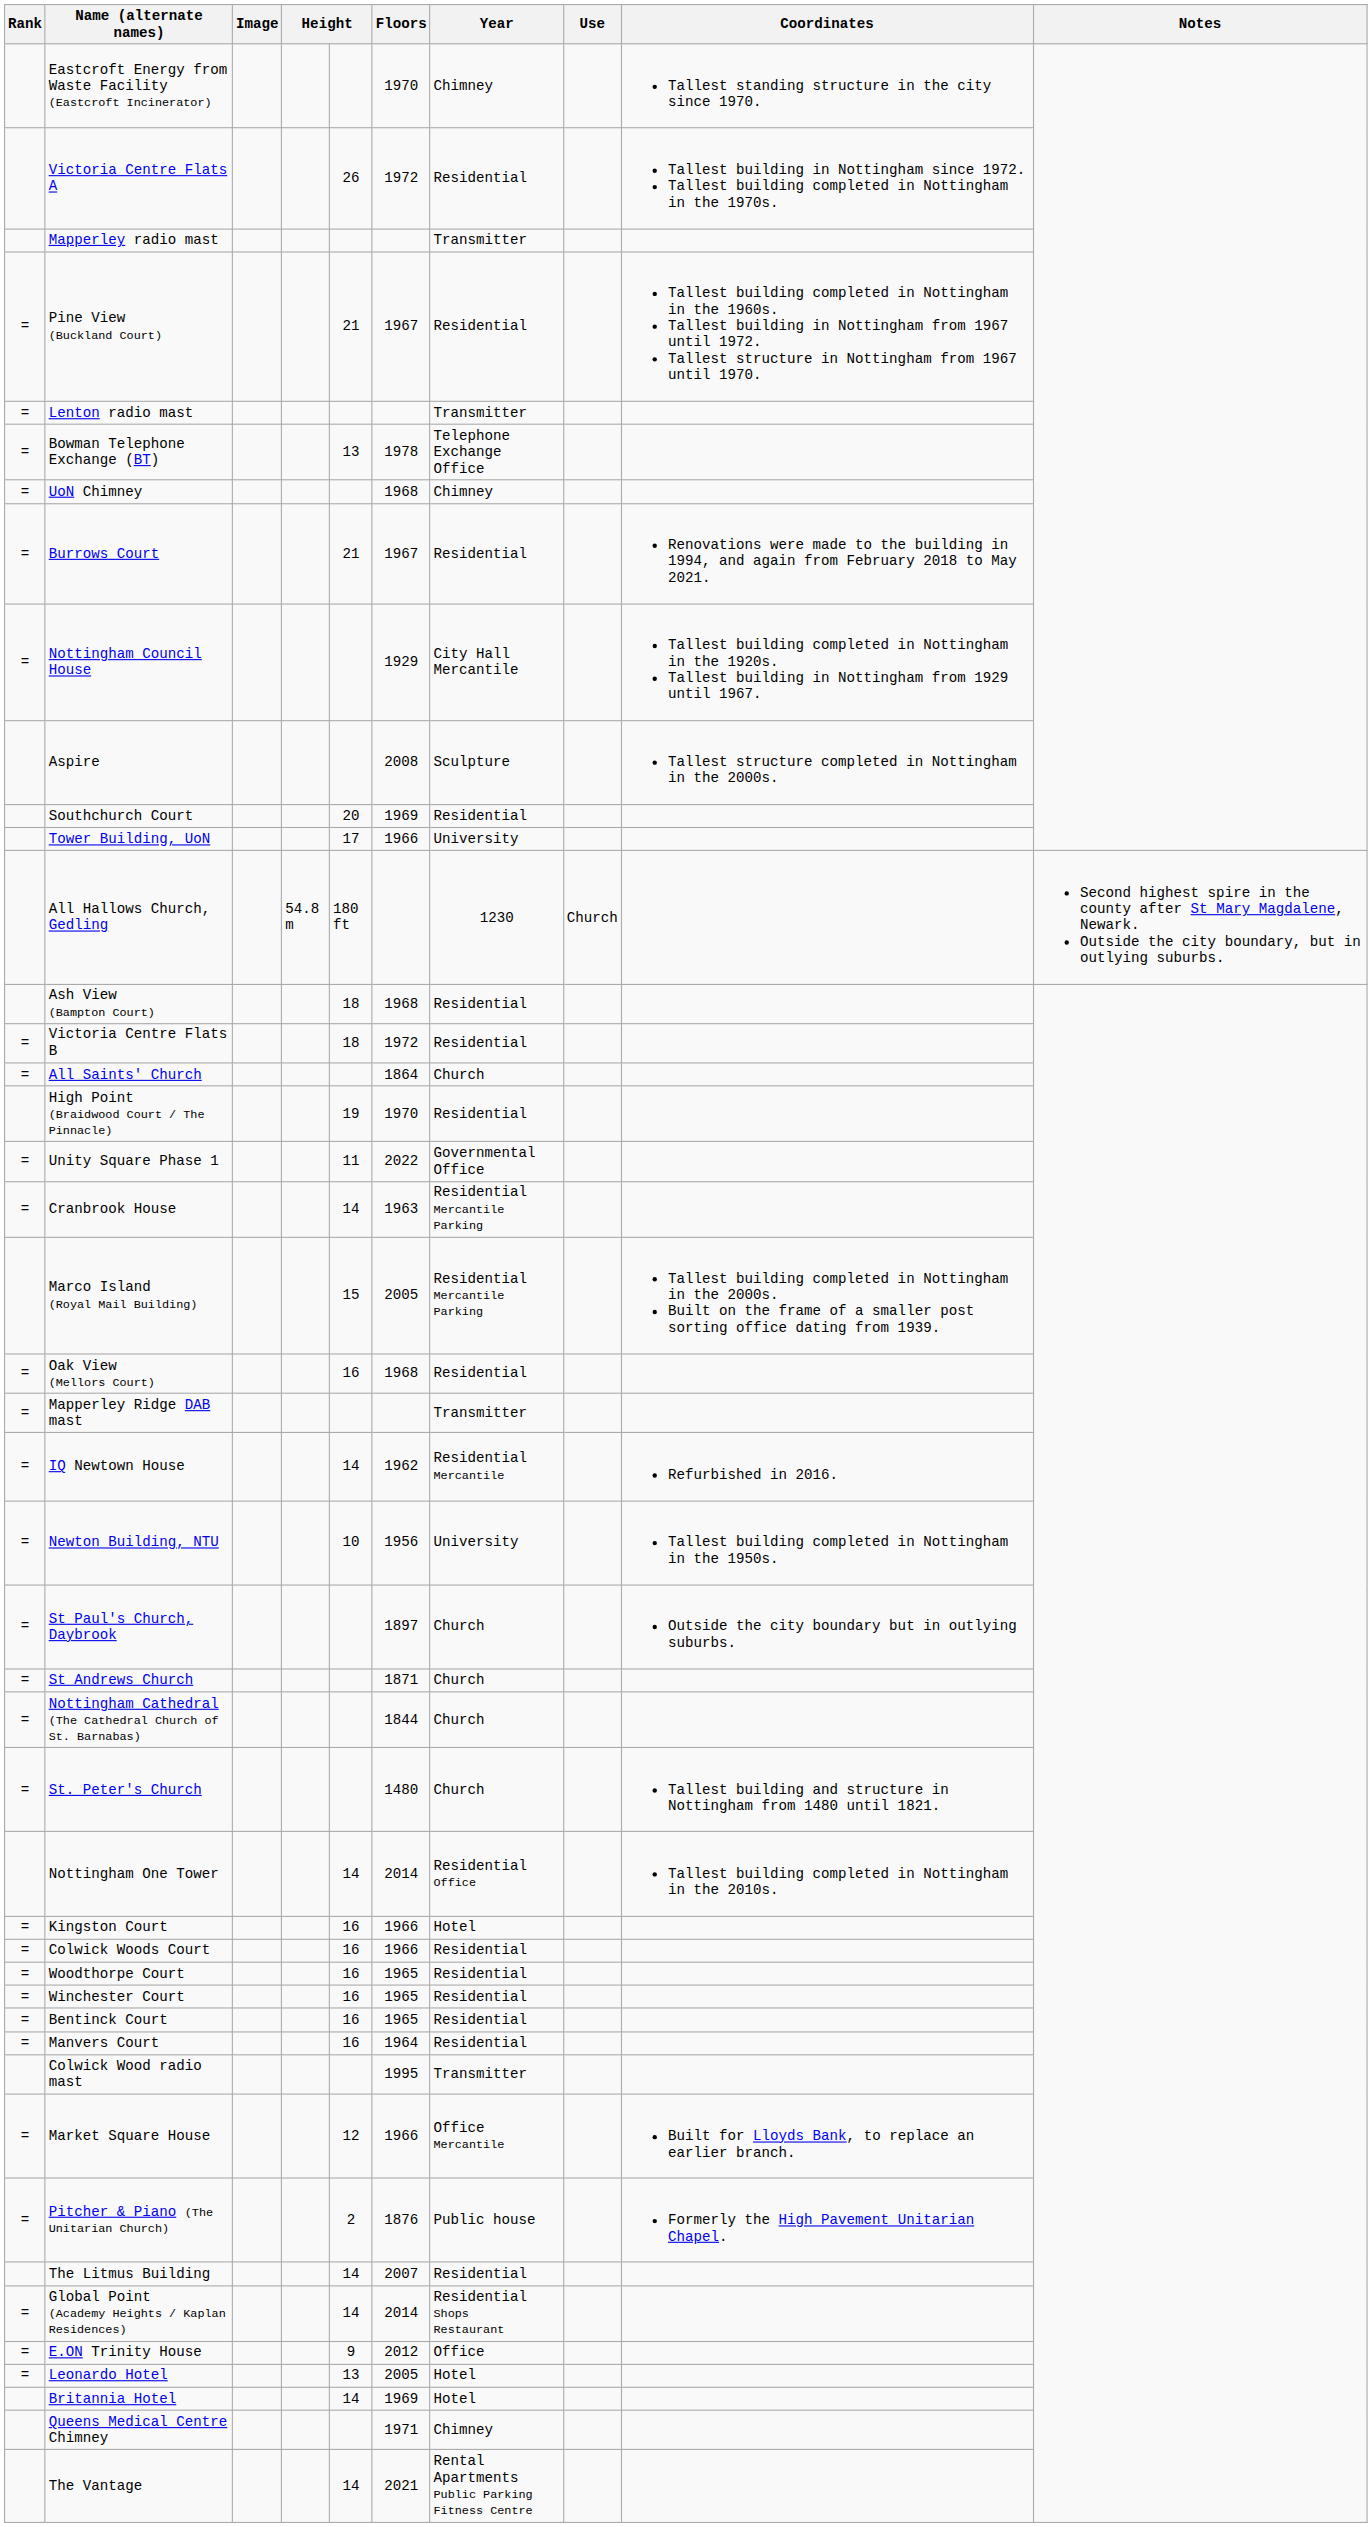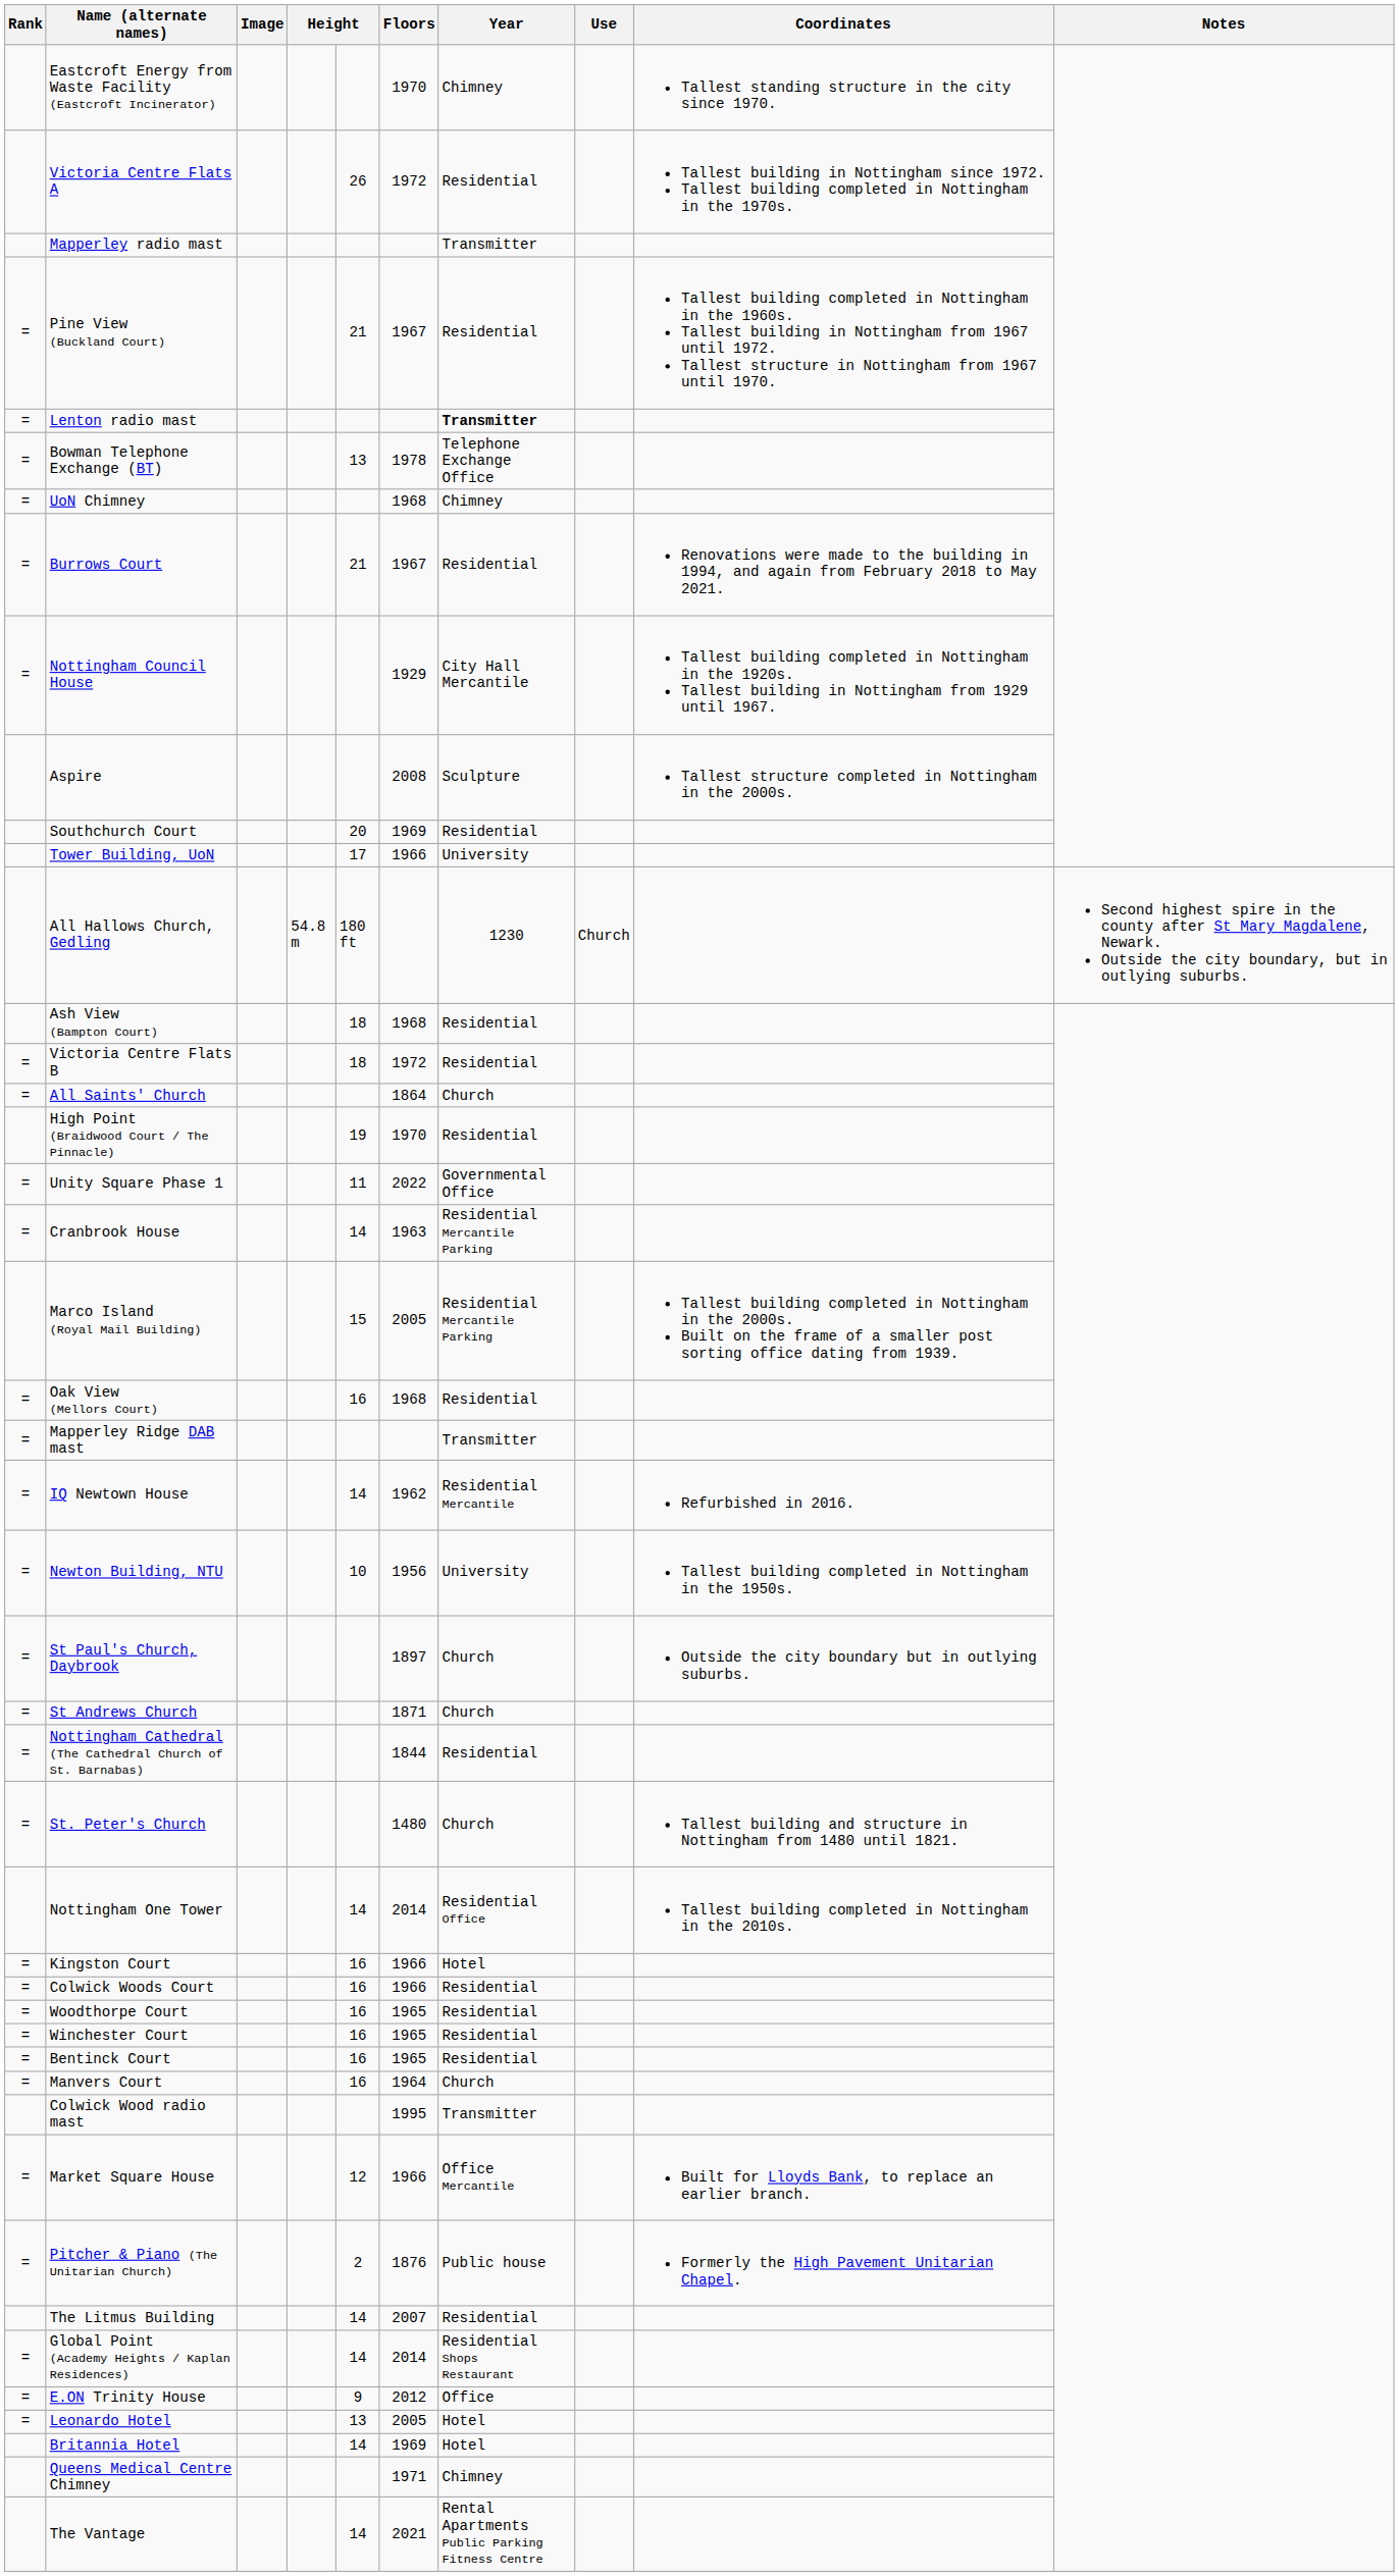Lenton radio mast | Year: normal -> bold
Nottingham Cathedral (The Cathedral Church of St. Barnabas) | Year: Church -> Residential
Manvers Court | Year: Residential -> Church
